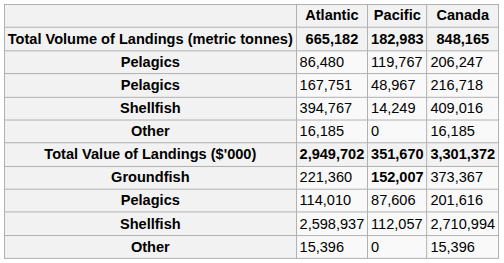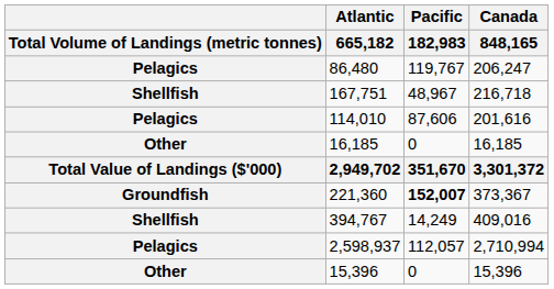167,751 | Total Volume of Landings (metric tonnes): Pelagics -> Shellfish
rows swapped: 394,767 <-> 114,010
2,598,937 | Total Volume of Landings (metric tonnes): Shellfish -> Pelagics
